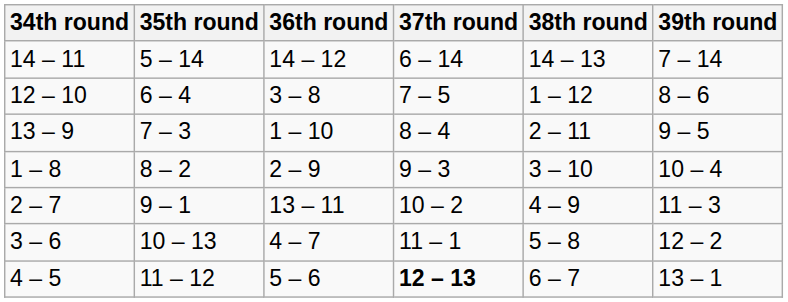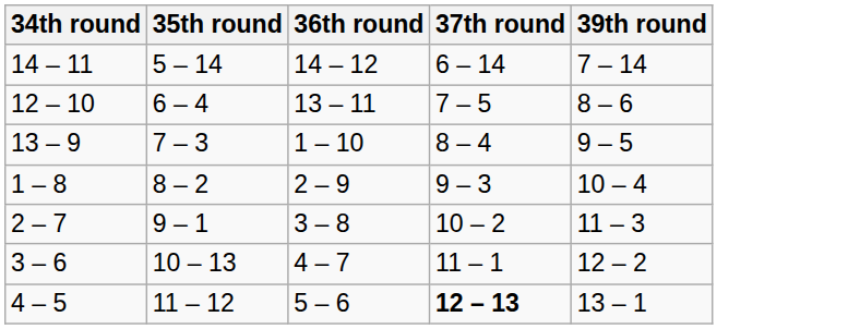- column: 38th round | 14 – 13 | 1 – 12 | 2 – 11 | 3 – 10 | 4 – 9 | 5 – 8 | 6 – 7
12 – 10 | 36th round: 3 – 8 -> 13 – 11
2 – 7 | 36th round: 13 – 11 -> 3 – 8
